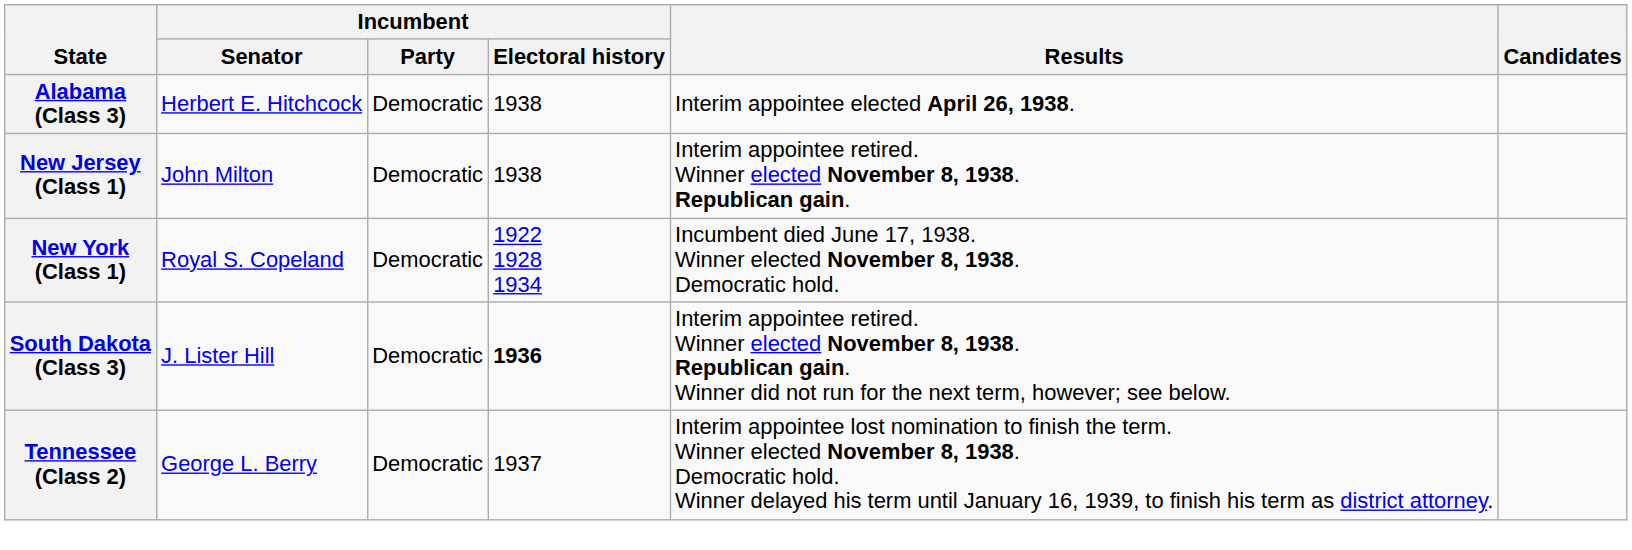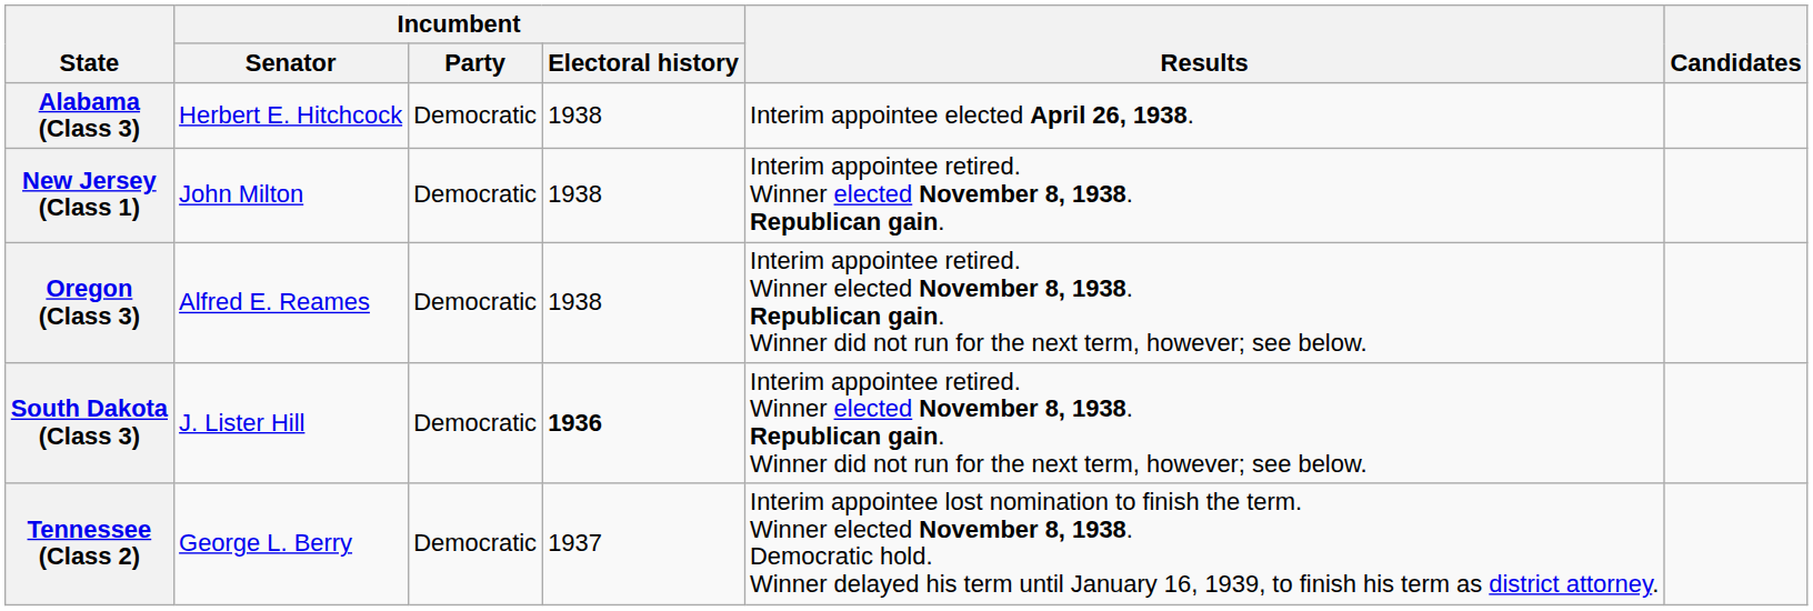- row: New York (Class 1) | Royal S. Copeland | Democratic | 1922 1928 1934 | Incumbent died June 17, 1938. Winner elected November 8, 1938. Democratic hold.
+ row: Oregon (Class 3) | Alfred E. Reames | Democratic | 1938 | Interim appointee retired. Winner elected November 8, 1938. Republican gain. Winner did not run for the next term, however; see below.
